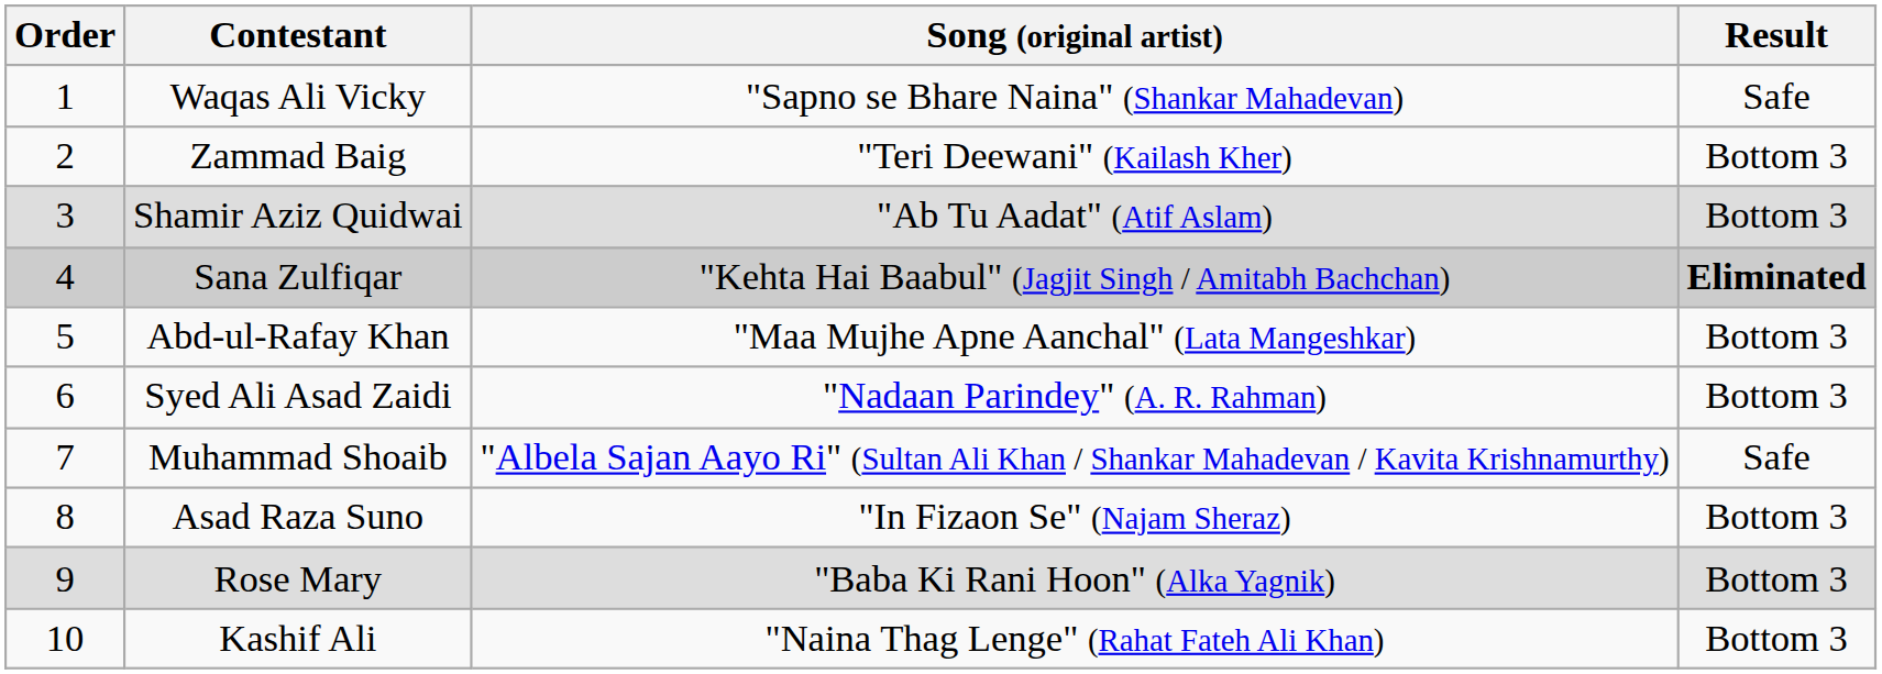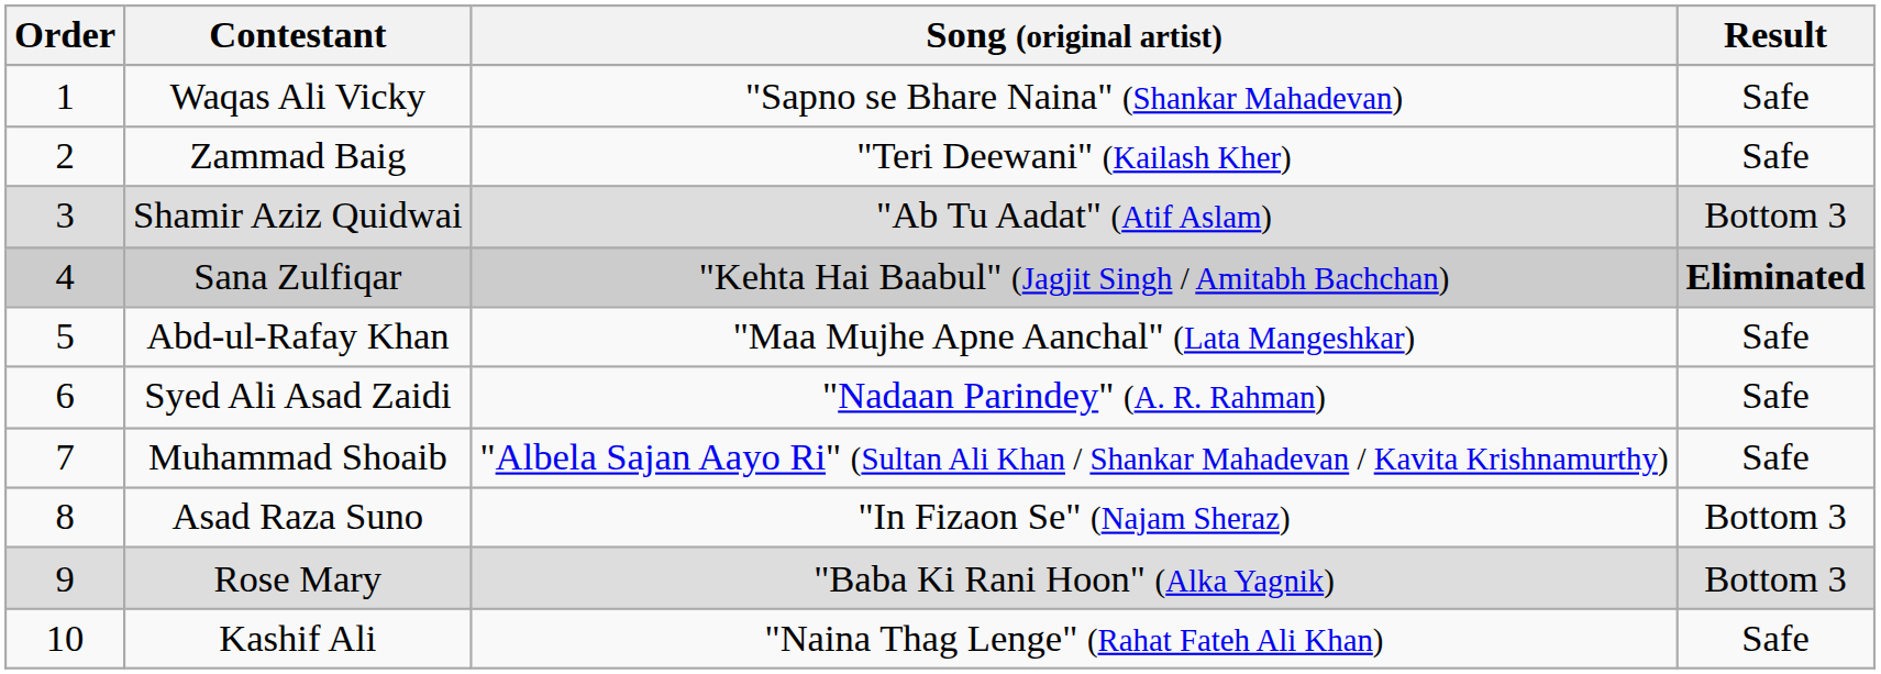Zammad Baig | Result: Bottom 3 -> Safe
Abd-ul-Rafay Khan | Result: Bottom 3 -> Safe
Syed Ali Asad Zaidi | Result: Bottom 3 -> Safe
Kashif Ali | Result: Bottom 3 -> Safe
